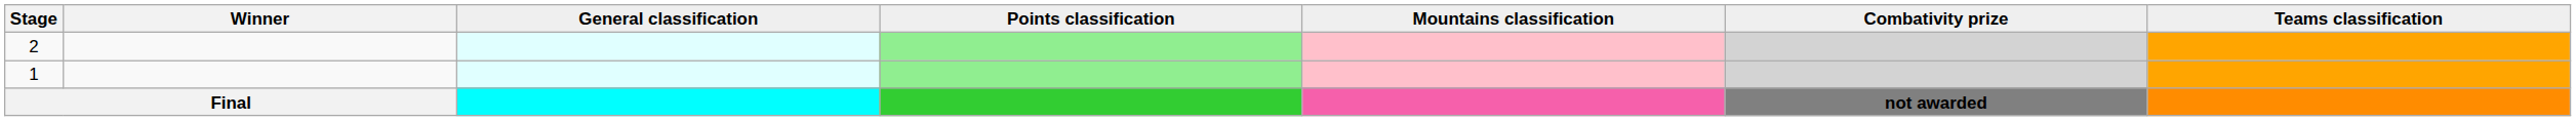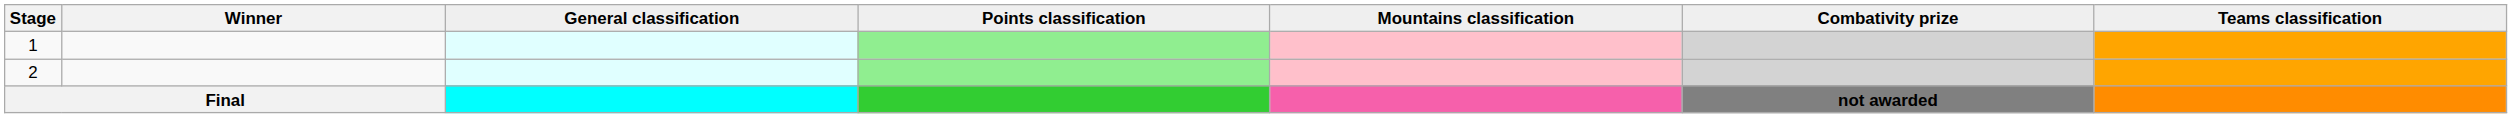rows swapped: 1 <-> 2
